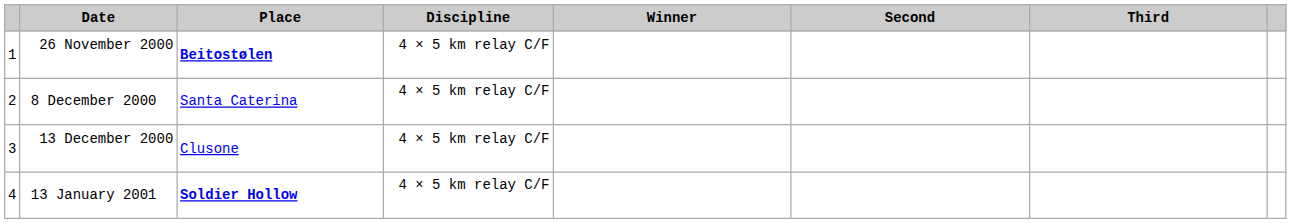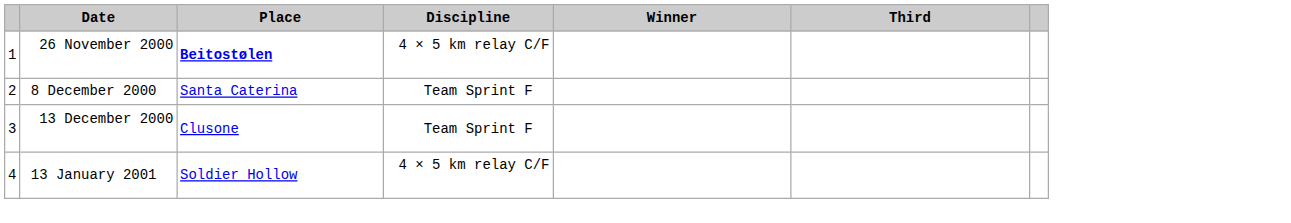- column: Second
8 December 2000 | Discipline: 4 × 5 km relay C/F -> Team Sprint F
13 December 2000 | Discipline: 4 × 5 km relay C/F -> Team Sprint F
13 January 2001 | Place: bold -> normal
